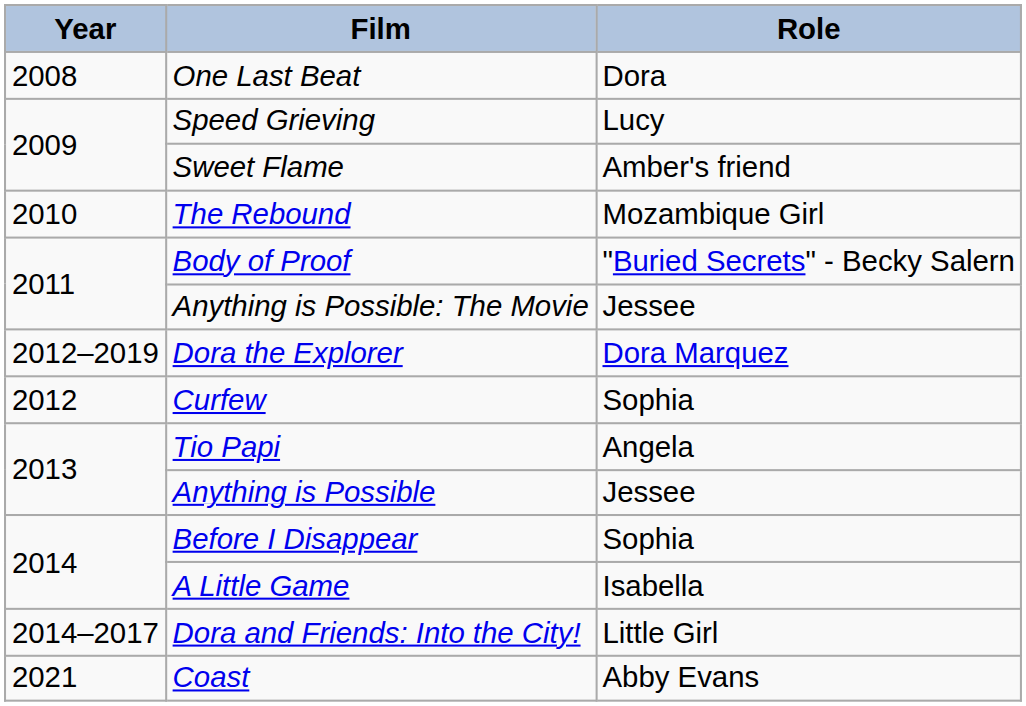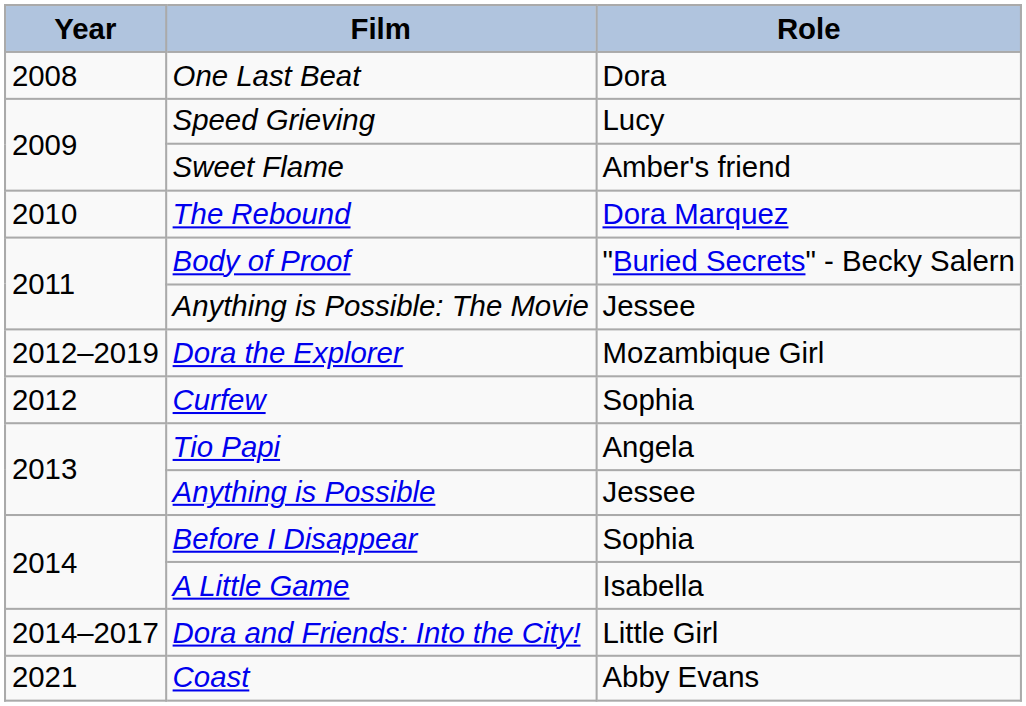The Rebound | Role: Mozambique Girl -> Dora Marquez
Dora the Explorer | Role: Dora Marquez -> Mozambique Girl
